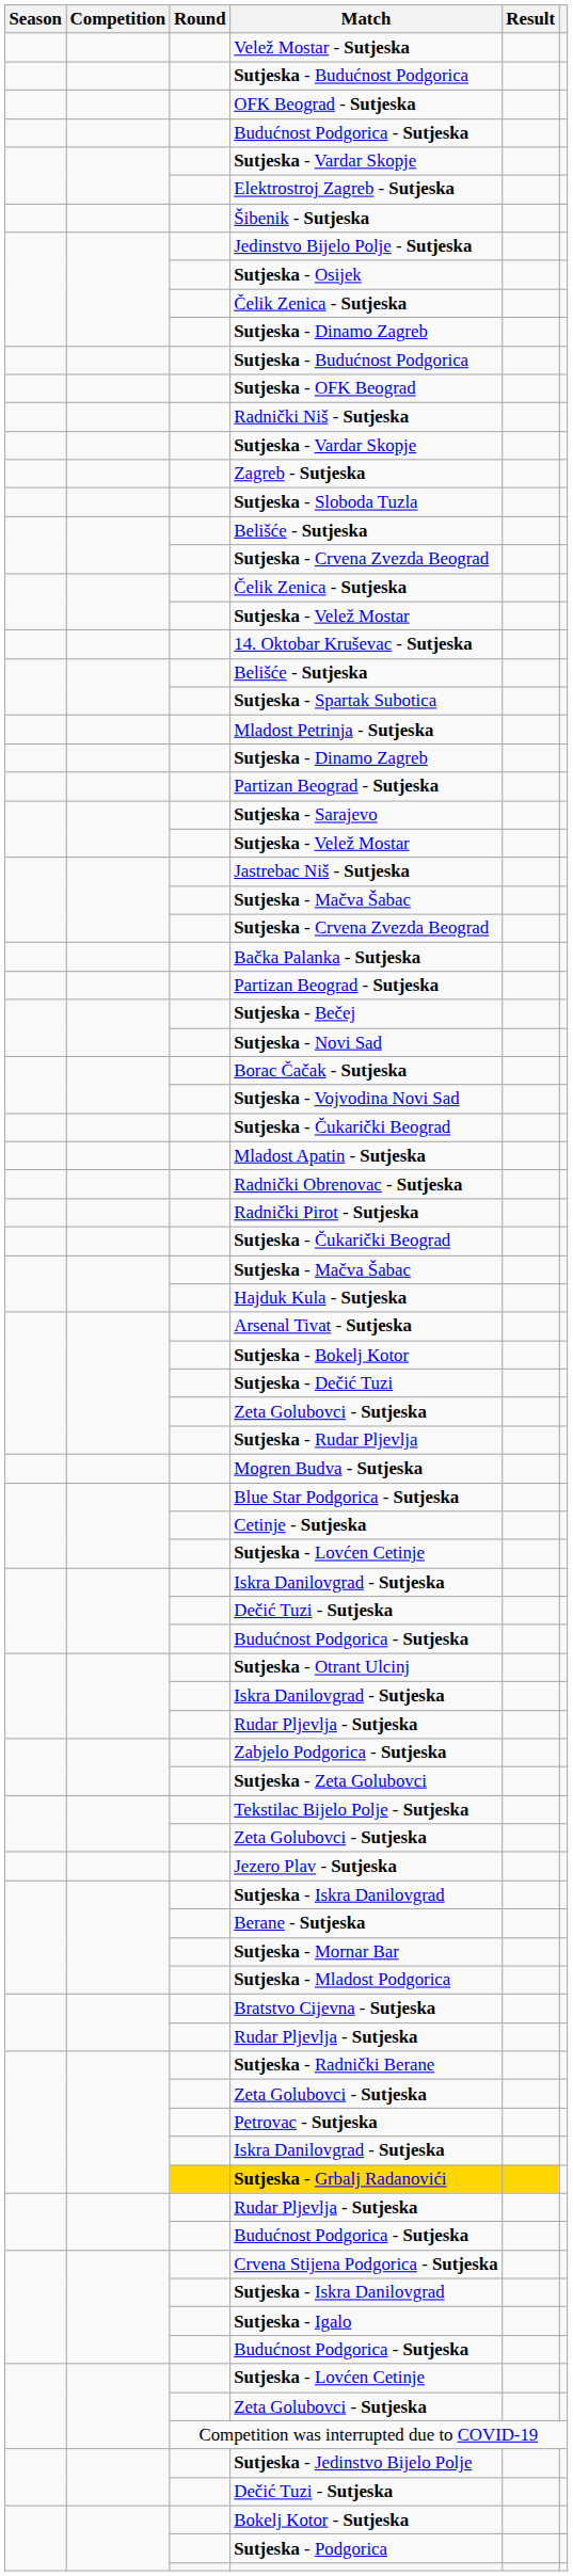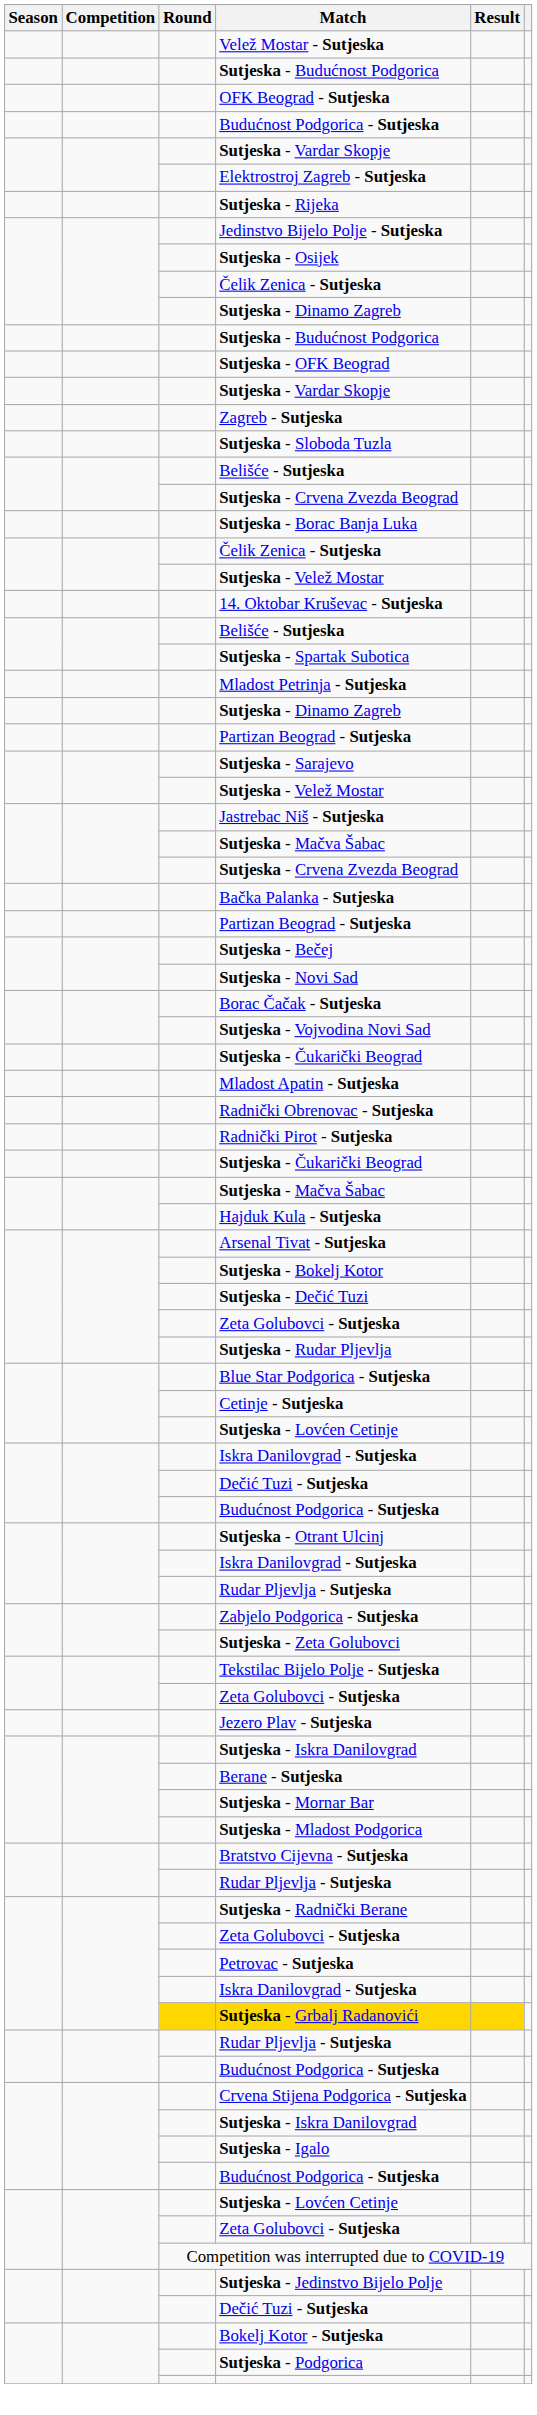- row: Šibenik - Sutjeska
+ row: Sutjeska - Rijeka
- row: Radnički Niš - Sutjeska
+ row: Sutjeska - Borac Banja Luka
- row: Mogren Budva - Sutjeska
